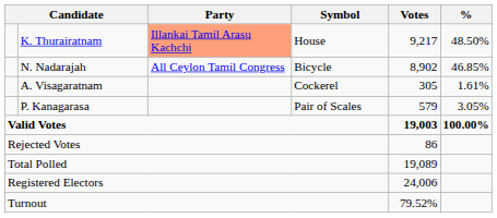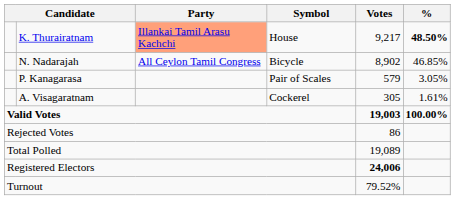K. Thurairatnam | %: normal -> bold
rows swapped: P. Kanagarasa <-> A. Visagaratnam
Registered Electors | Votes: normal -> bold
